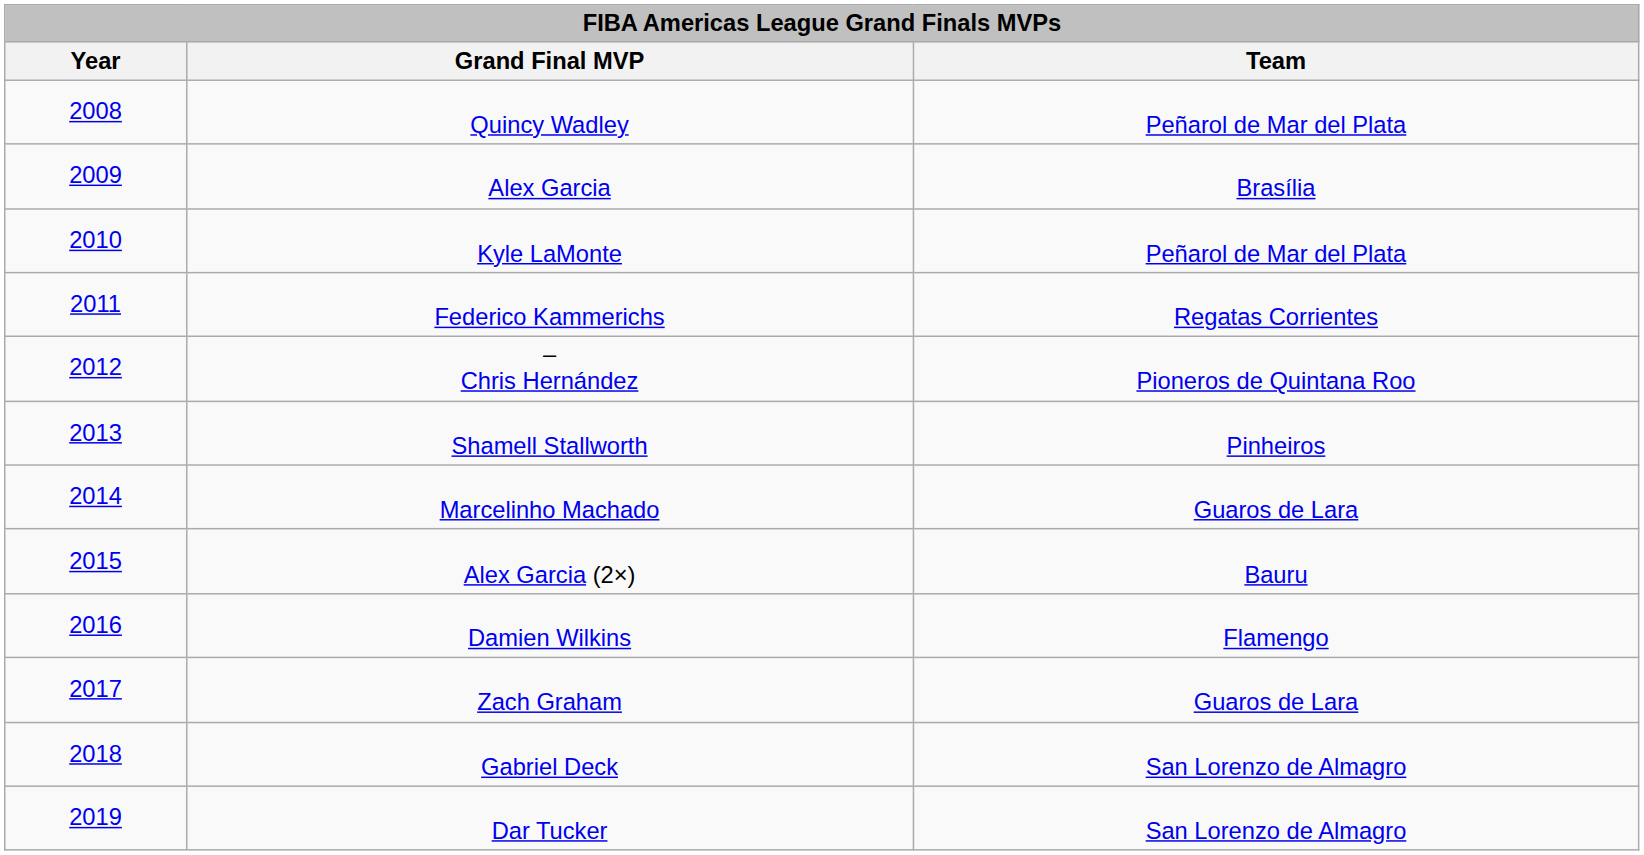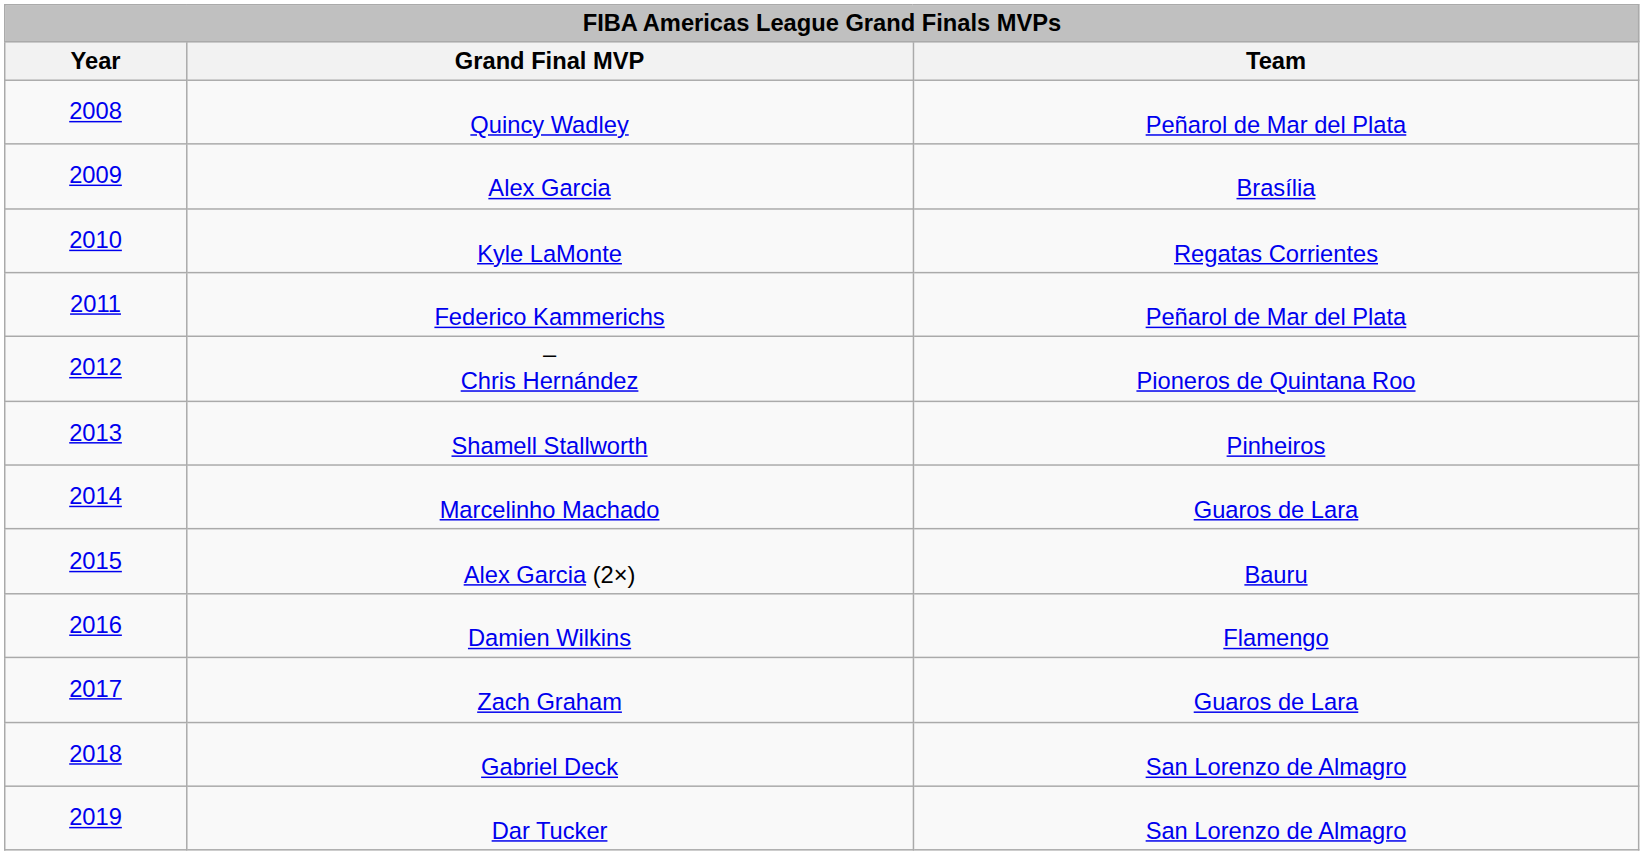Kyle LaMonte | Team: Peñarol de Mar del Plata -> Regatas Corrientes
Federico Kammerichs | Team: Regatas Corrientes -> Peñarol de Mar del Plata
